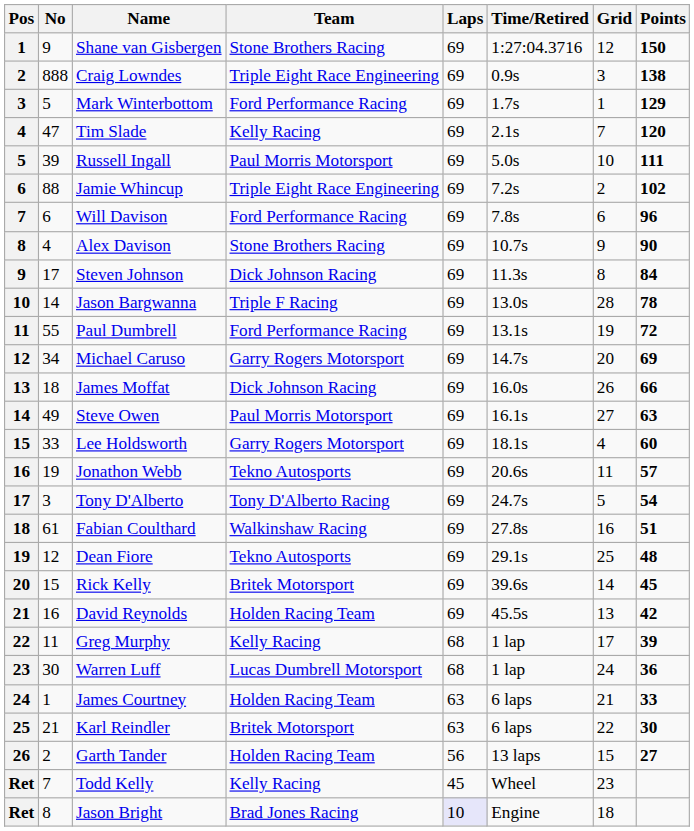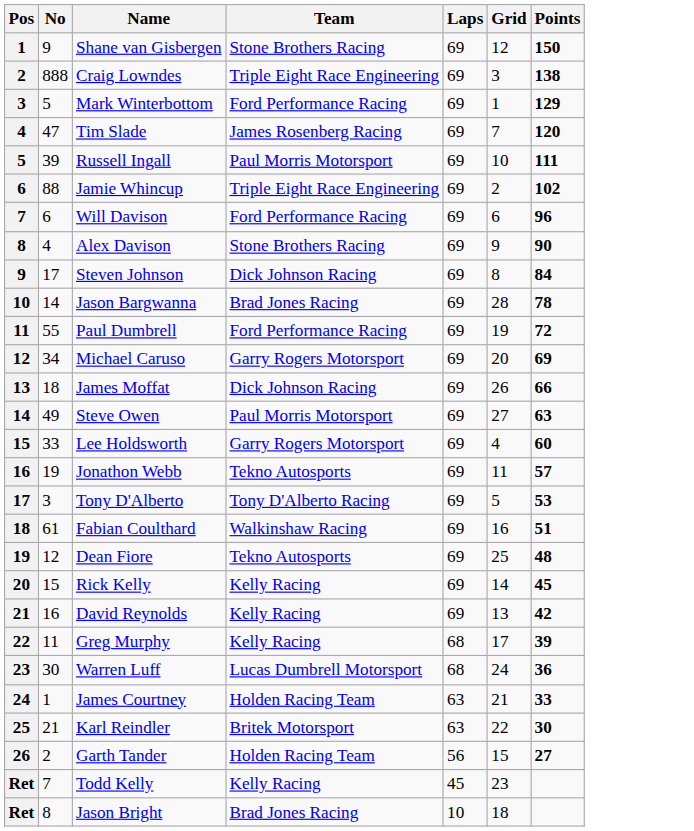- column: Time/Retired | 1:27:04.3716 | 0.9s | 1.7s | 2.1s | 5.0s | 7.2s | 7.8s | 10.7s | 11.3s | 13.0s | 13.1s | 14.7s | 16.0s | 16.1s | 18.1s | 20.6s | 24.7s | 27.8s | 29.1s | 39.6s | 45.5s | 1 lap | 1 lap | 6 laps | 6 laps | 13 laps | Wheel | Engine
Tim Slade | Team: Kelly Racing -> James Rosenberg Racing
Jason Bargwanna | Team: Triple F Racing -> Brad Jones Racing
Tony D'Alberto | Points: 54 -> 53
Rick Kelly | Team: Britek Motorsport -> Kelly Racing
David Reynolds | Team: Holden Racing Team -> Kelly Racing
Jason Bright | Laps: lavender background -> no background
